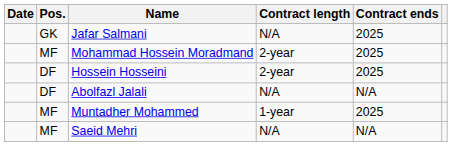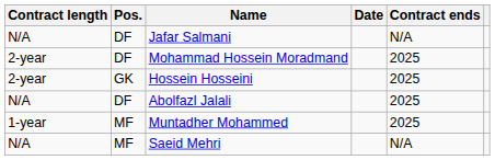columns swapped: Date <-> Contract length
Jafar Salmani | Pos.: GK -> DF
Jafar Salmani | Contract ends: 2025 -> N/A
Mohammad Hossein Moradmand | Pos.: MF -> DF
Hossein Hosseini | Pos.: DF -> GK
Abolfazl Jalali | Contract ends: N/A -> 2025
